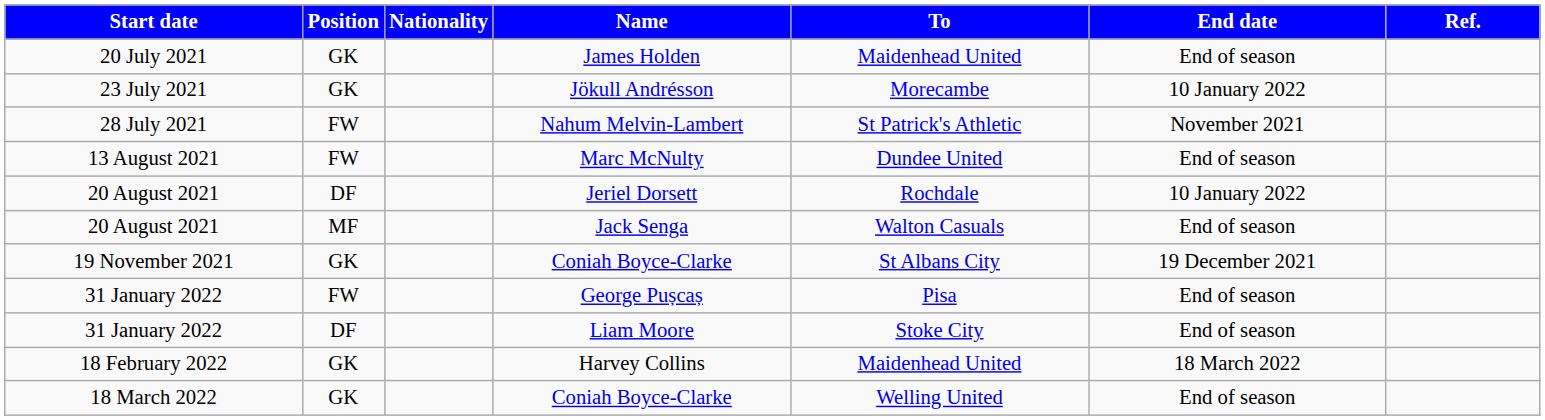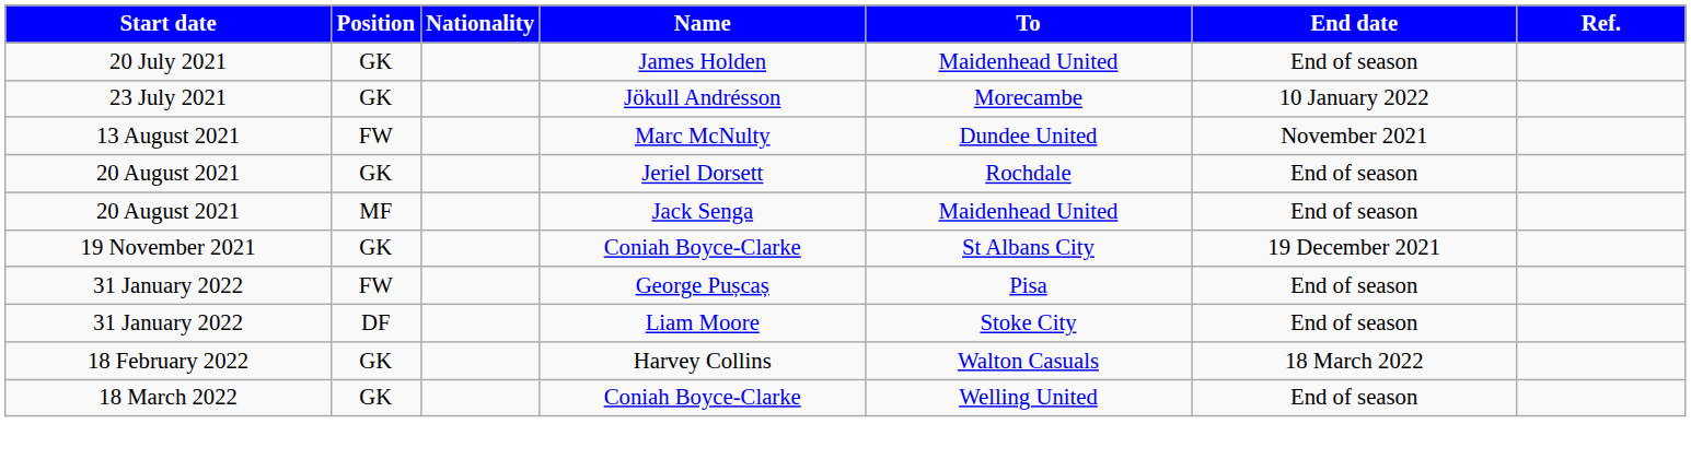- row: 28 July 2021 | FW | Nahum Melvin-Lambert | St Patrick's Athletic | November 2021
Marc McNulty | End date: End of season -> November 2021
Jeriel Dorsett | Position: DF -> GK
Jeriel Dorsett | End date: 10 January 2022 -> End of season
Jack Senga | To: Walton Casuals -> Maidenhead United
Harvey Collins | To: Maidenhead United -> Walton Casuals
